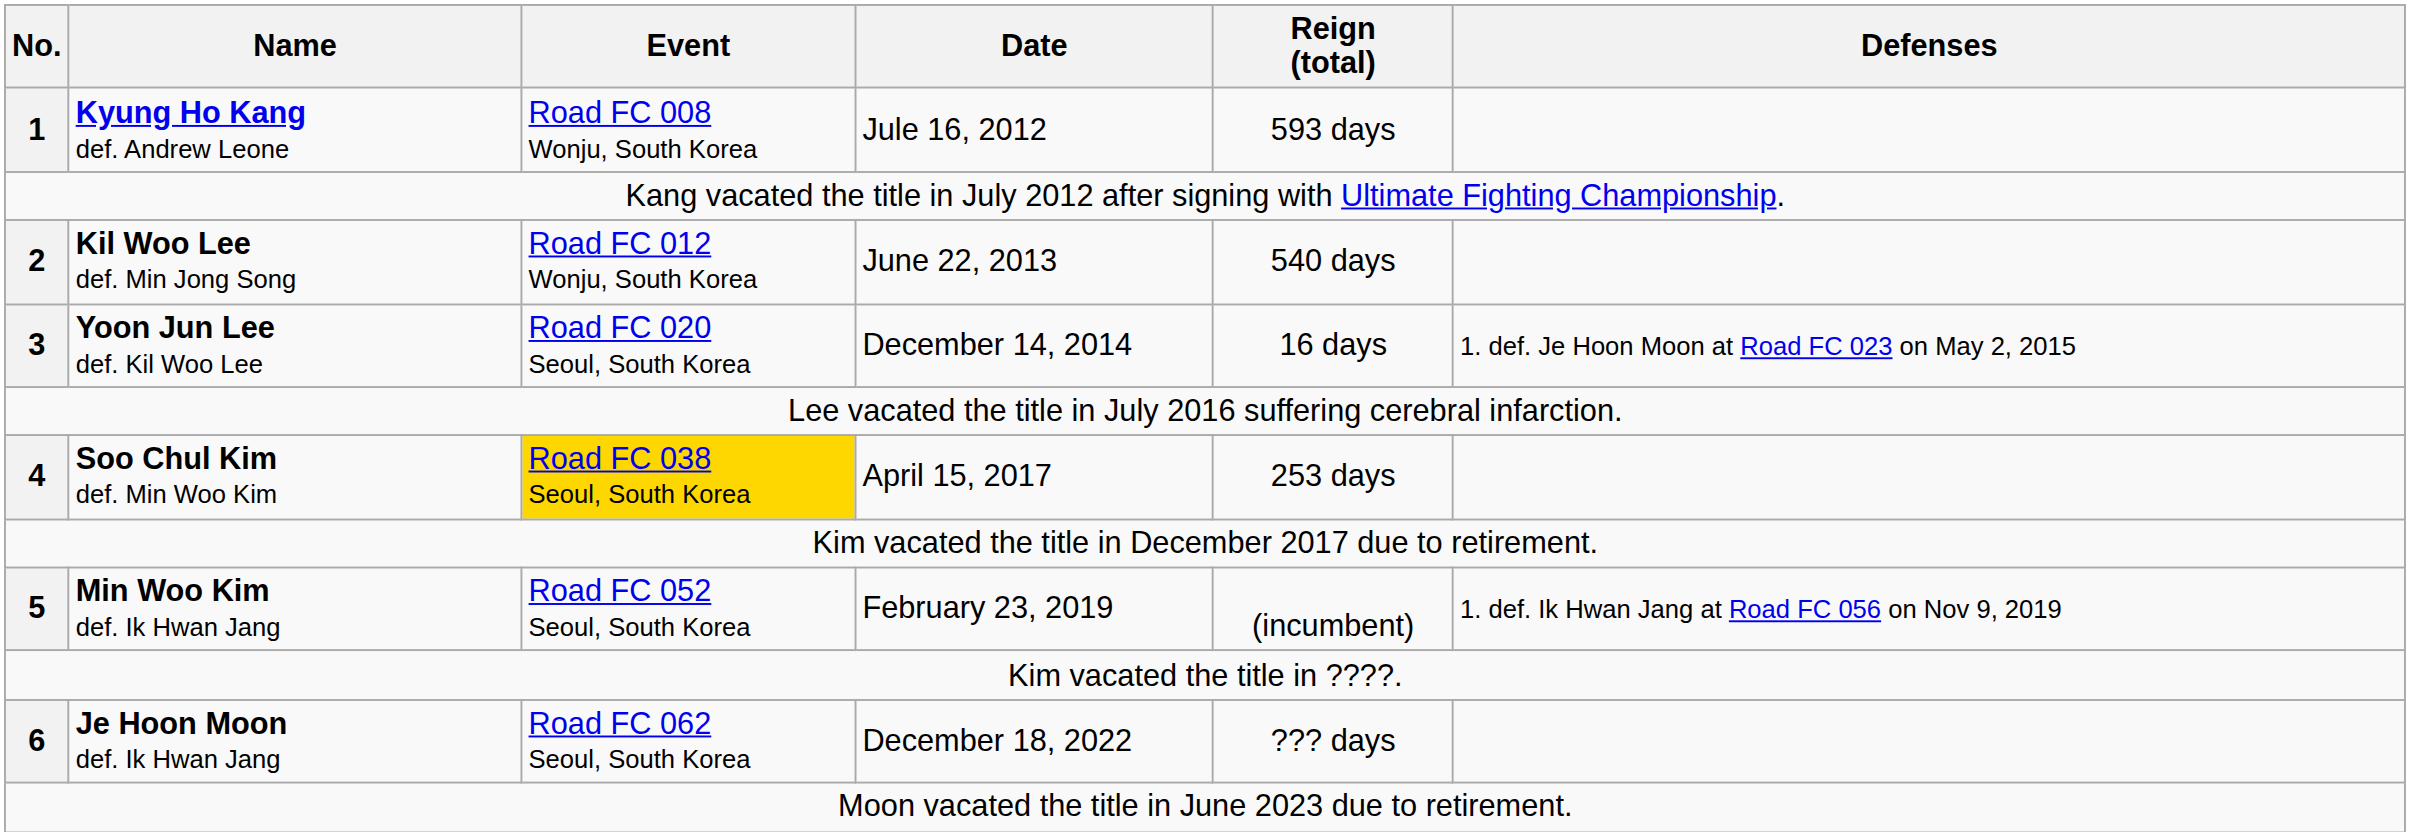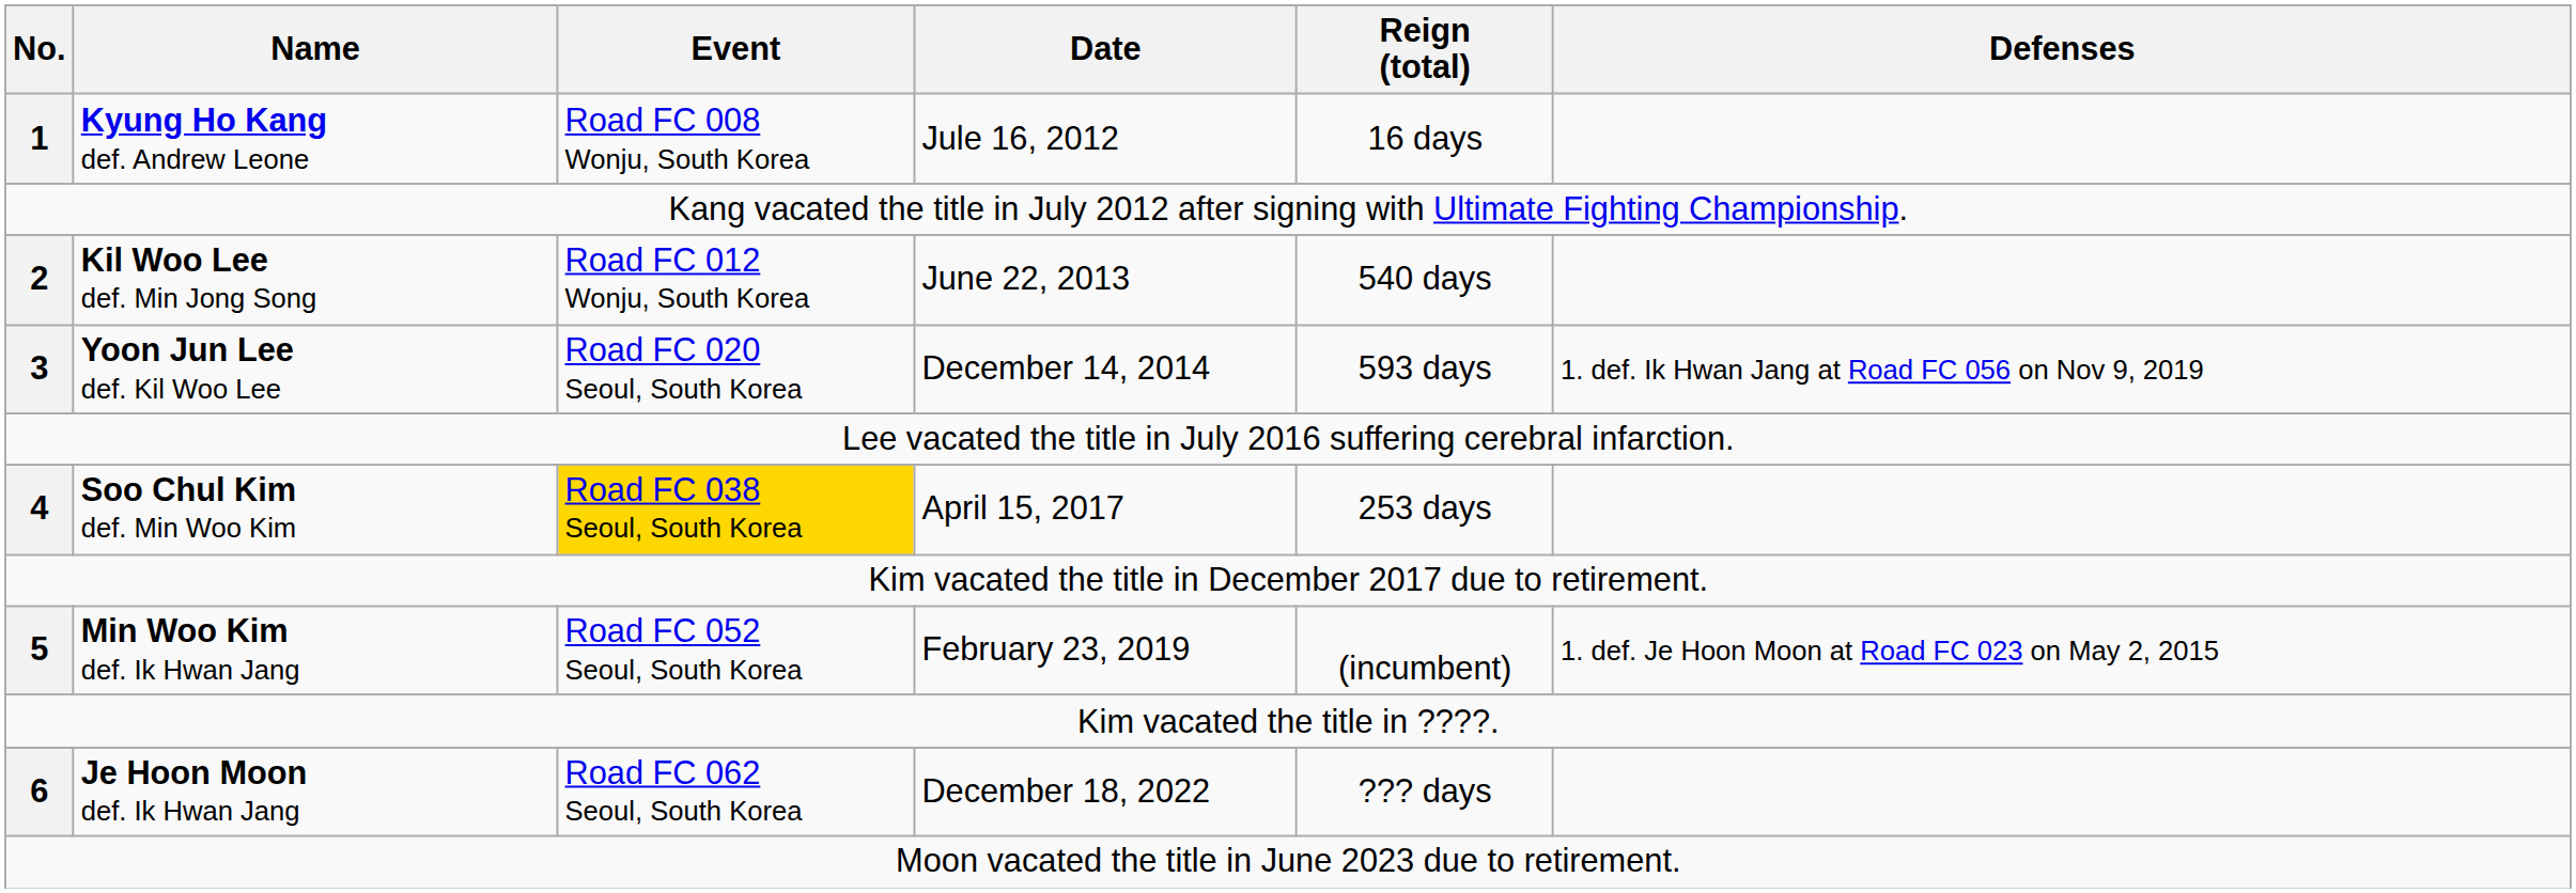Kyung Ho Kang def. Andrew Leone | Reign (total): 593 days -> 16 days
Yoon Jun Lee def. Kil Woo Lee | Reign (total): 16 days -> 593 days
Yoon Jun Lee def. Kil Woo Lee | Defenses: 1. def. Je Hoon Moon at Road FC 023 on May 2, 2015 -> 1. def. Ik Hwan Jang at Road FC 056 on Nov 9, 2019
Min Woo Kim def. Ik Hwan Jang | Defenses: 1. def. Ik Hwan Jang at Road FC 056 on Nov 9, 2019 -> 1. def. Je Hoon Moon at Road FC 023 on May 2, 2015
